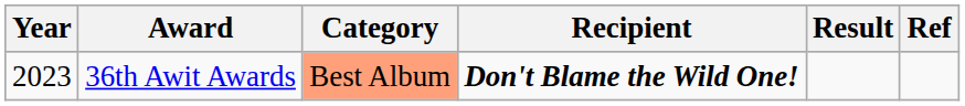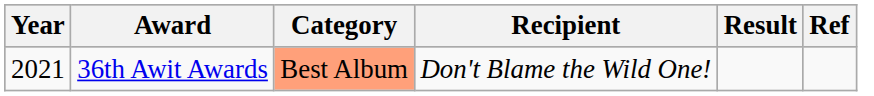36th Awit Awards | Year: 2023 -> 2021
36th Awit Awards | Recipient: bold -> normal
